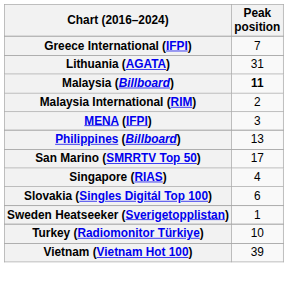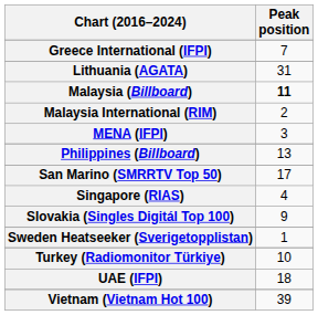Slovakia (Singles Digitál Top 100) | Peak position: 6 -> 9
+ row: UAE (IFPI) | 18
